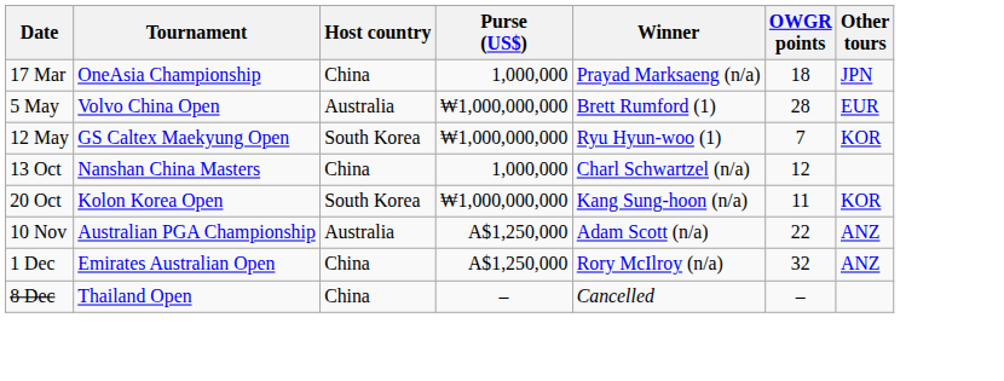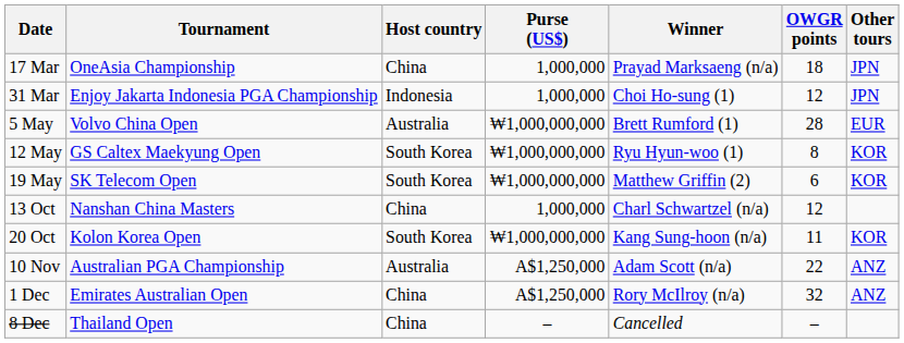+ row: 31 Mar | Enjoy Jakarta Indonesia PGA Championship | Indonesia | 1,000,000 | Choi Ho-sung (1) | 12 | JPN
12 May | OWGR points: 7 -> 8
+ row: 19 May | SK Telecom Open | South Korea | ₩1,000,000,000 | Matthew Griffin (2) | 6 | KOR
